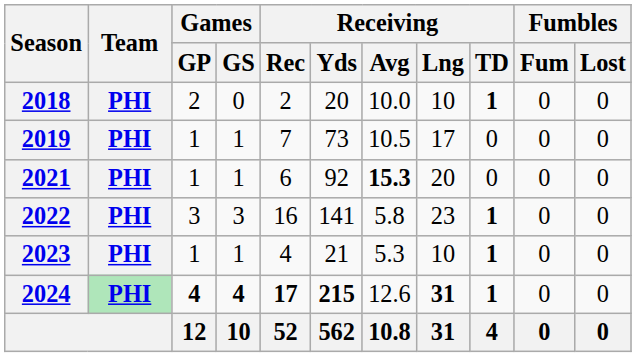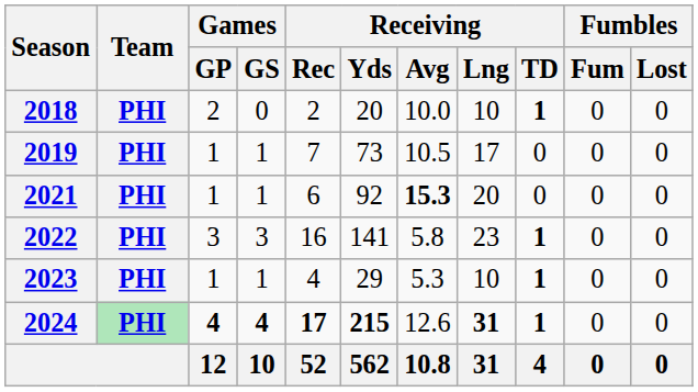2023 | Receiving / Yds: 21 -> 29
